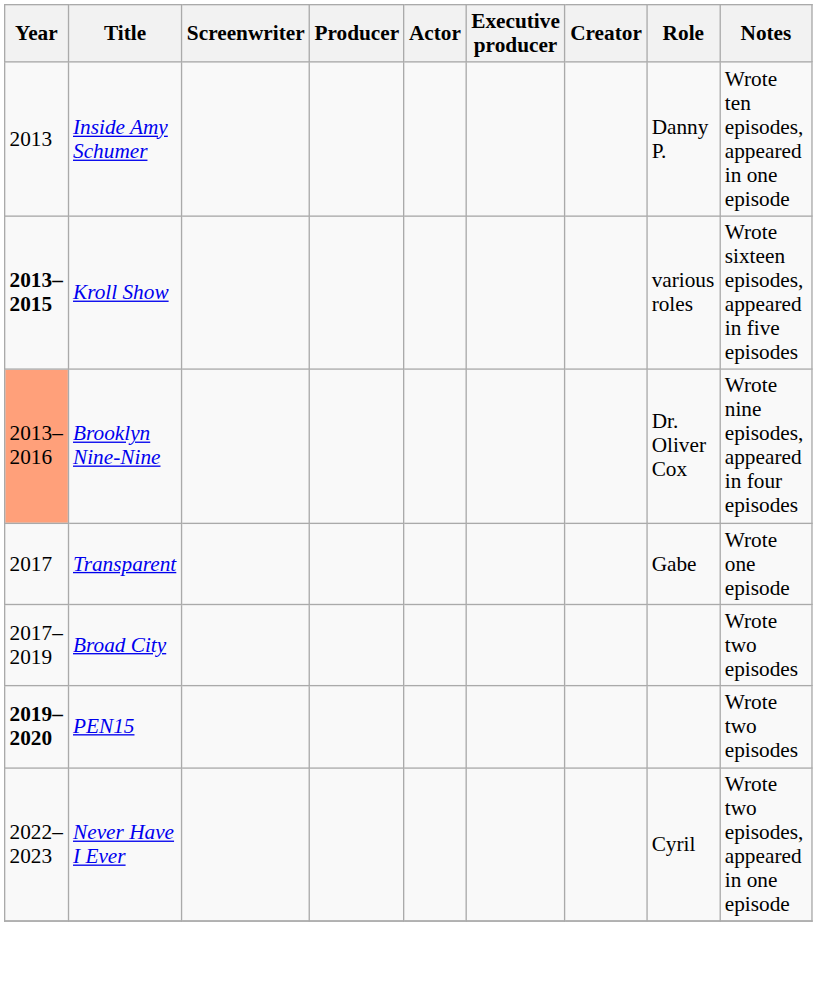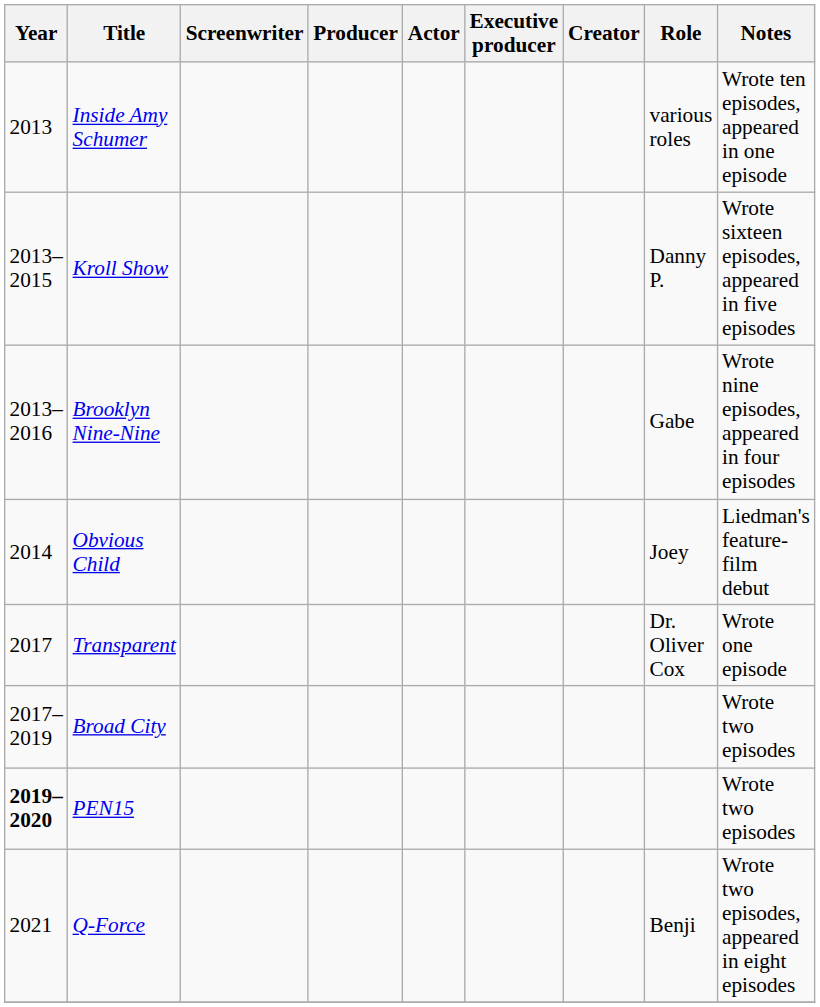Inside Amy Schumer | Role: Danny P. -> various roles
Kroll Show | Year: bold -> normal
Kroll Show | Role: various roles -> Danny P.
Brooklyn Nine-Nine | Year: lightsalmon background -> no background
Brooklyn Nine-Nine | Role: Dr. Oliver Cox -> Gabe
+ row: 2014 | Obvious Child | Joey | Liedman's feature-film debut
Transparent | Role: Gabe -> Dr. Oliver Cox
+ row: 2021 | Q-Force | Benji | Wrote two episodes, appeared in eight episodes
- row: 2022–2023 | Never Have I Ever | Cyril | Wrote two episodes, appeared in one episode
